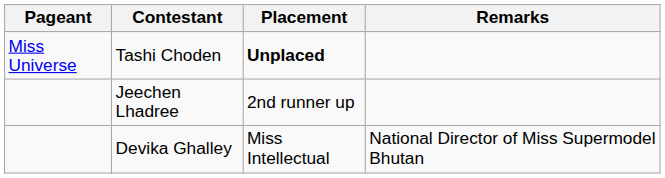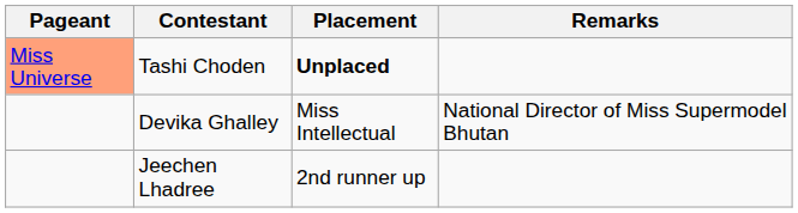Tashi Choden | Pageant: no background -> lightsalmon background
rows swapped: Devika Ghalley <-> Jeechen Lhadree
